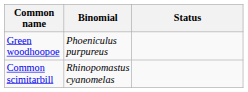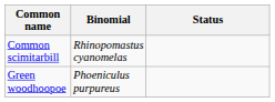rows swapped: Green woodhoopoe <-> Common scimitarbill
